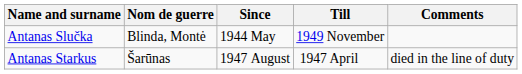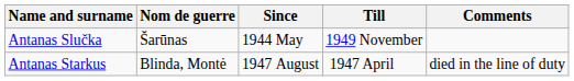Antanas Slučka | Nom de guerre: Blinda, Montė -> Šarūnas
Antanas Starkus | Nom de guerre: Šarūnas -> Blinda, Montė
